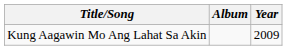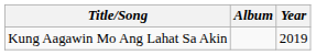Kung Aagawin Mo Ang Lahat Sa Akin | Year: 2009 -> 2019
